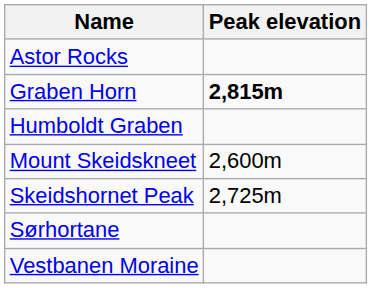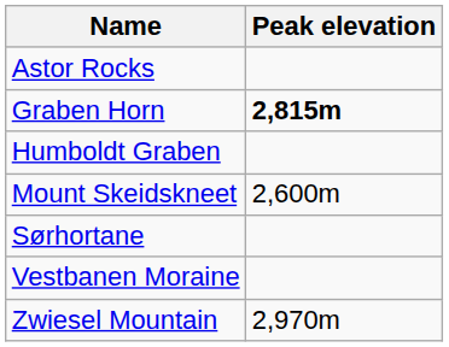- row: Skeidshornet Peak | 2,725m
+ row: Zwiesel Mountain | 2,970m
